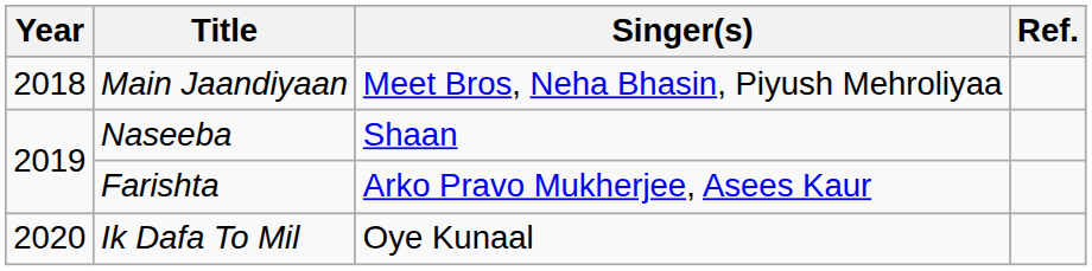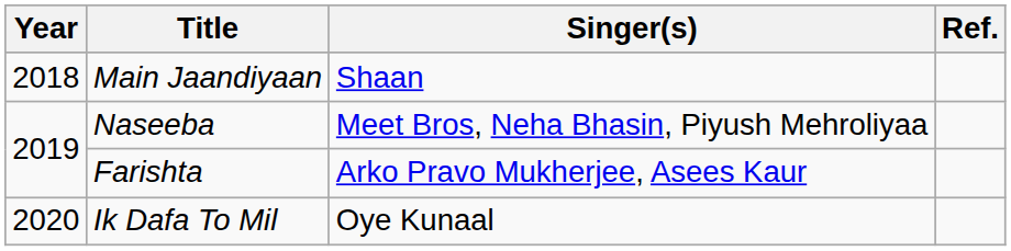Main Jaandiyaan | Singer(s): Meet Bros, Neha Bhasin, Piyush Mehroliyaa -> Shaan
Naseeba | Singer(s): Shaan -> Meet Bros, Neha Bhasin, Piyush Mehroliyaa
